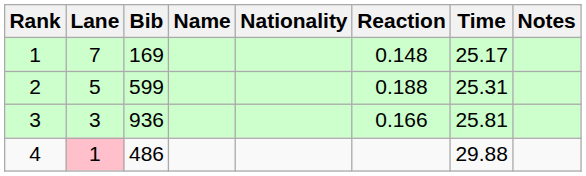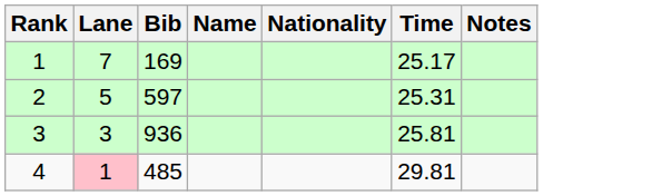- column: Reaction | 0.148 | 0.188 | 0.166
2 | Bib: 599 -> 597
4 | Bib: 486 -> 485
4 | Time: 29.88 -> 29.81
